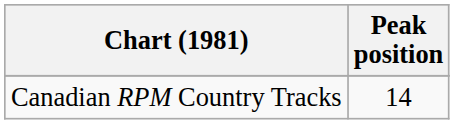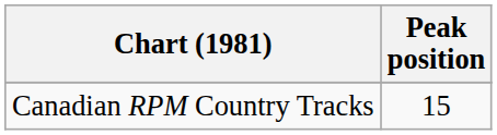Canadian RPM Country Tracks | Peak position: 14 -> 15
